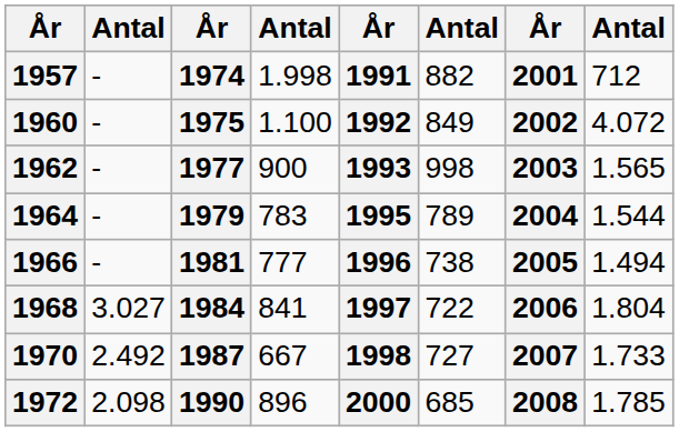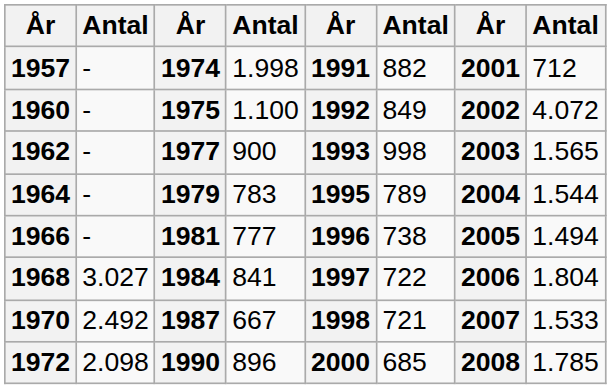1970 | column 6: 727 -> 721
1970 | column 8: 1.733 -> 1.533
